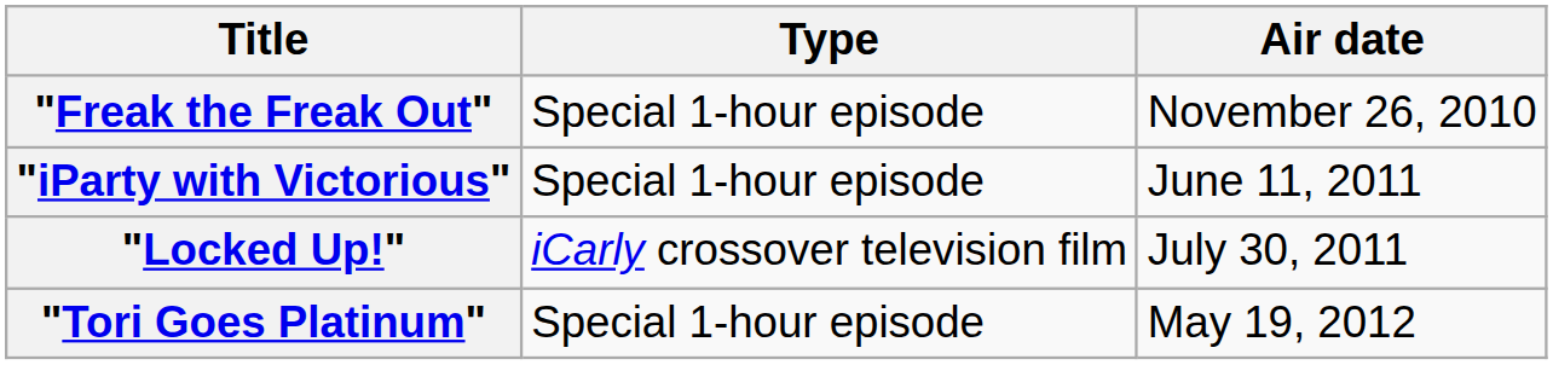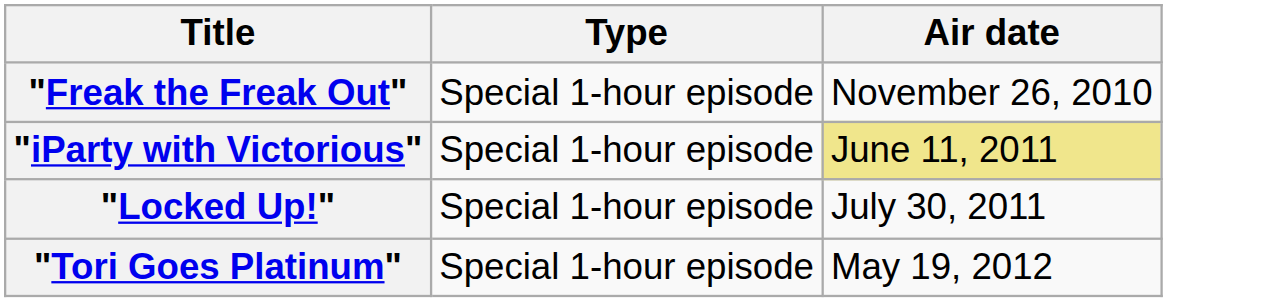"iParty with Victorious" | Air date: no background -> khaki background
"Locked Up!" | Type: iCarly crossover television film -> Special 1-hour episode
